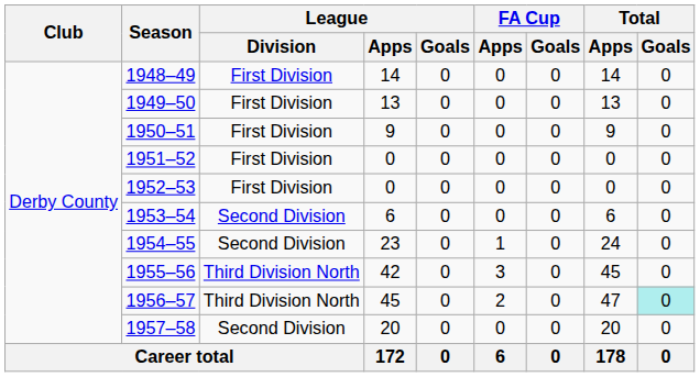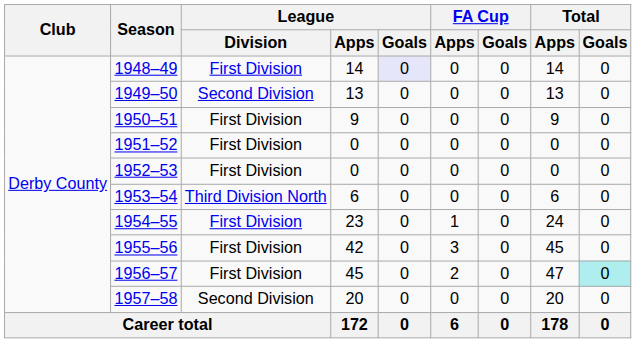1948–49 | League / Goals: no background -> lavender background
1949–50 | League / Division: First Division -> Second Division
1953–54 | League / Division: Second Division -> Third Division North
1954–55 | League / Division: Second Division -> First Division
1955–56 | League / Division: Third Division North -> First Division
1956–57 | League / Division: Third Division North -> First Division
